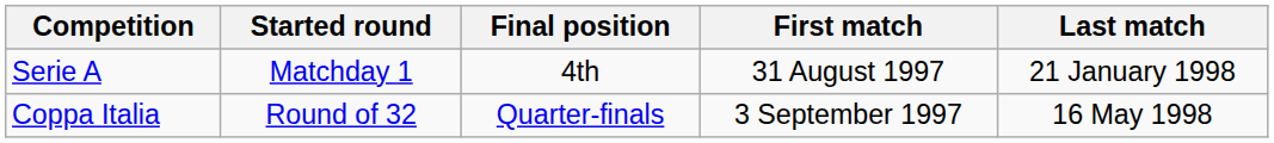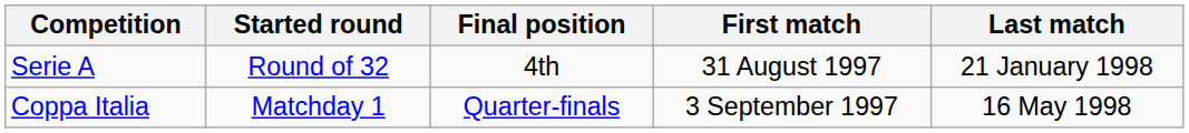Serie A | Started round: Matchday 1 -> Round of 32
Coppa Italia | Started round: Round of 32 -> Matchday 1
